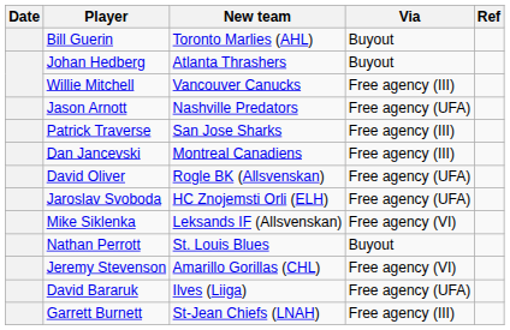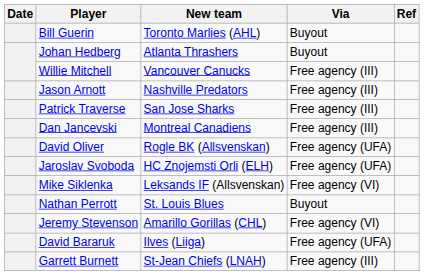Jason Arnott | Via: Free agency (UFA) -> Free agency (III)
